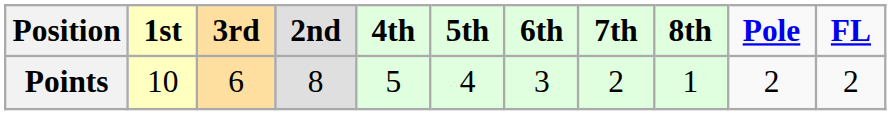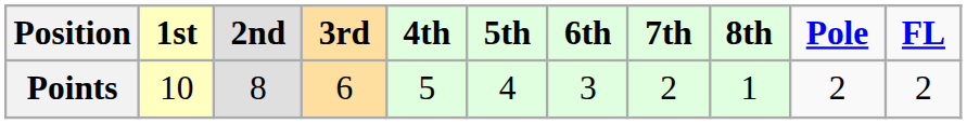columns swapped: 2nd <-> 3rd
